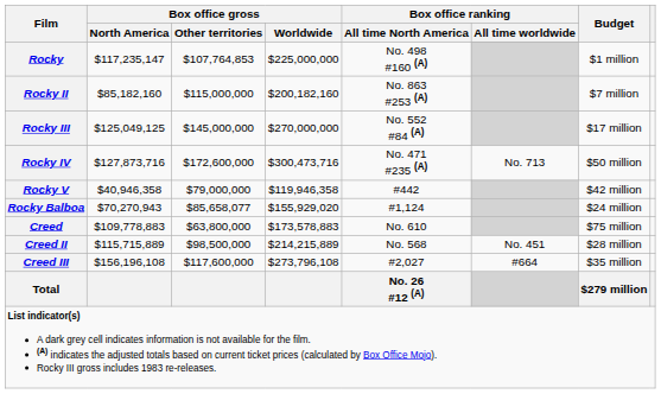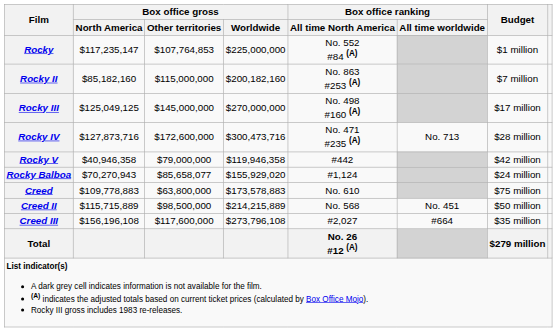Rocky | Box office ranking / All time North America: No. 498 #160 (A) -> No. 552 #84 (A)
Rocky III | Box office ranking / All time North America: No. 552 #84 (A) -> No. 498 #160 (A)
Rocky IV | Budget: $50 million -> $28 million
Creed II | Budget: $28 million -> $50 million
